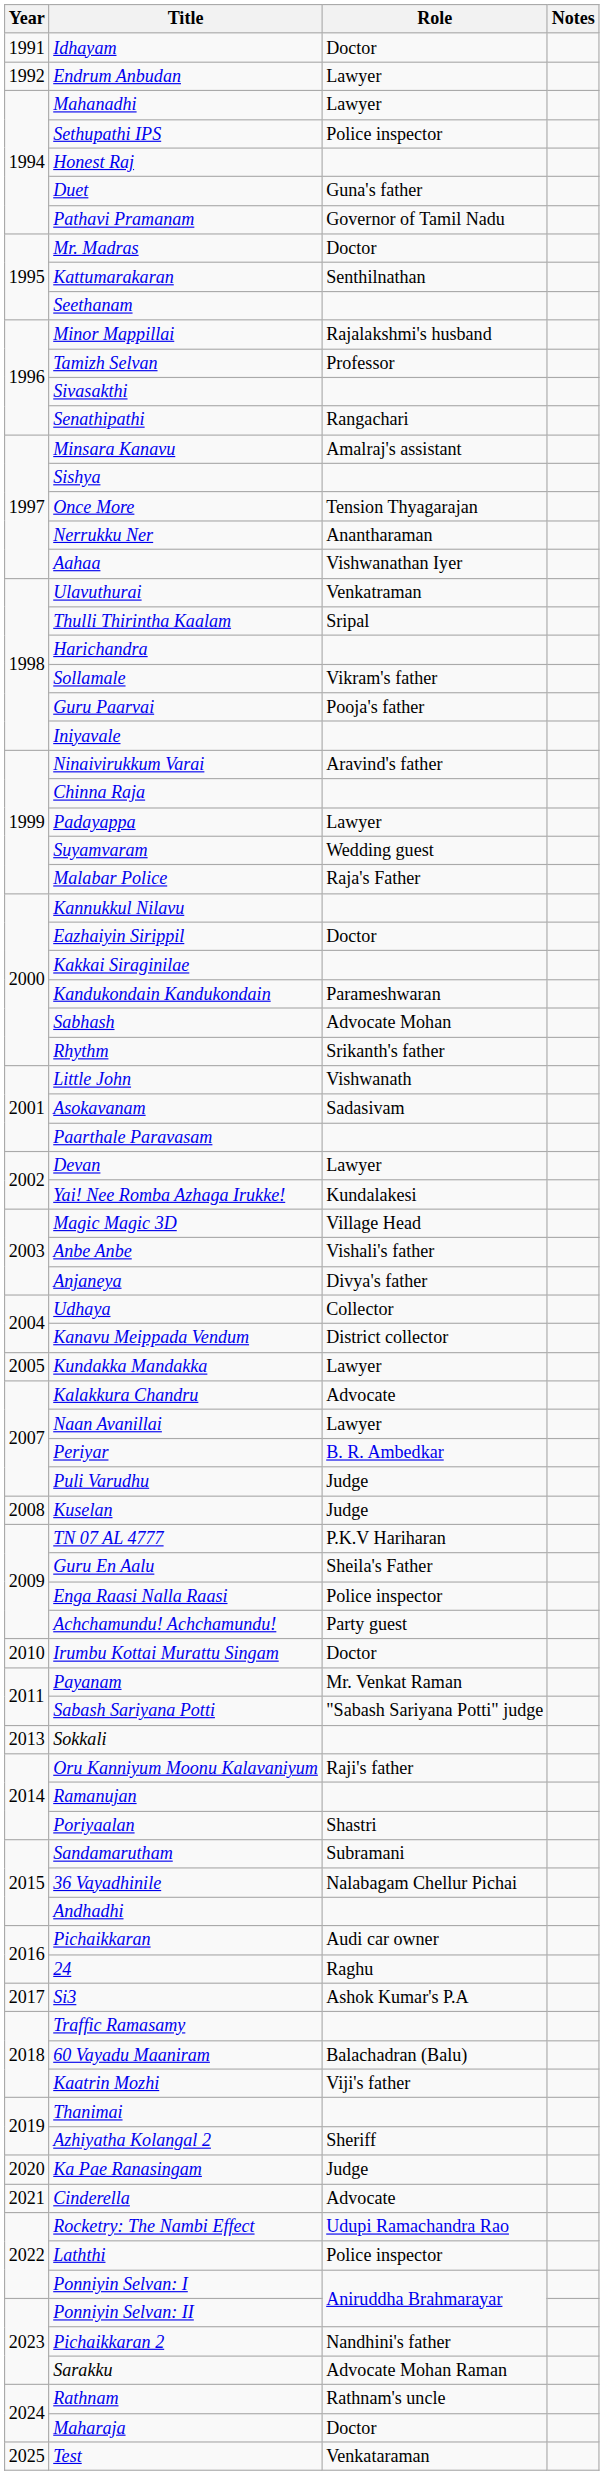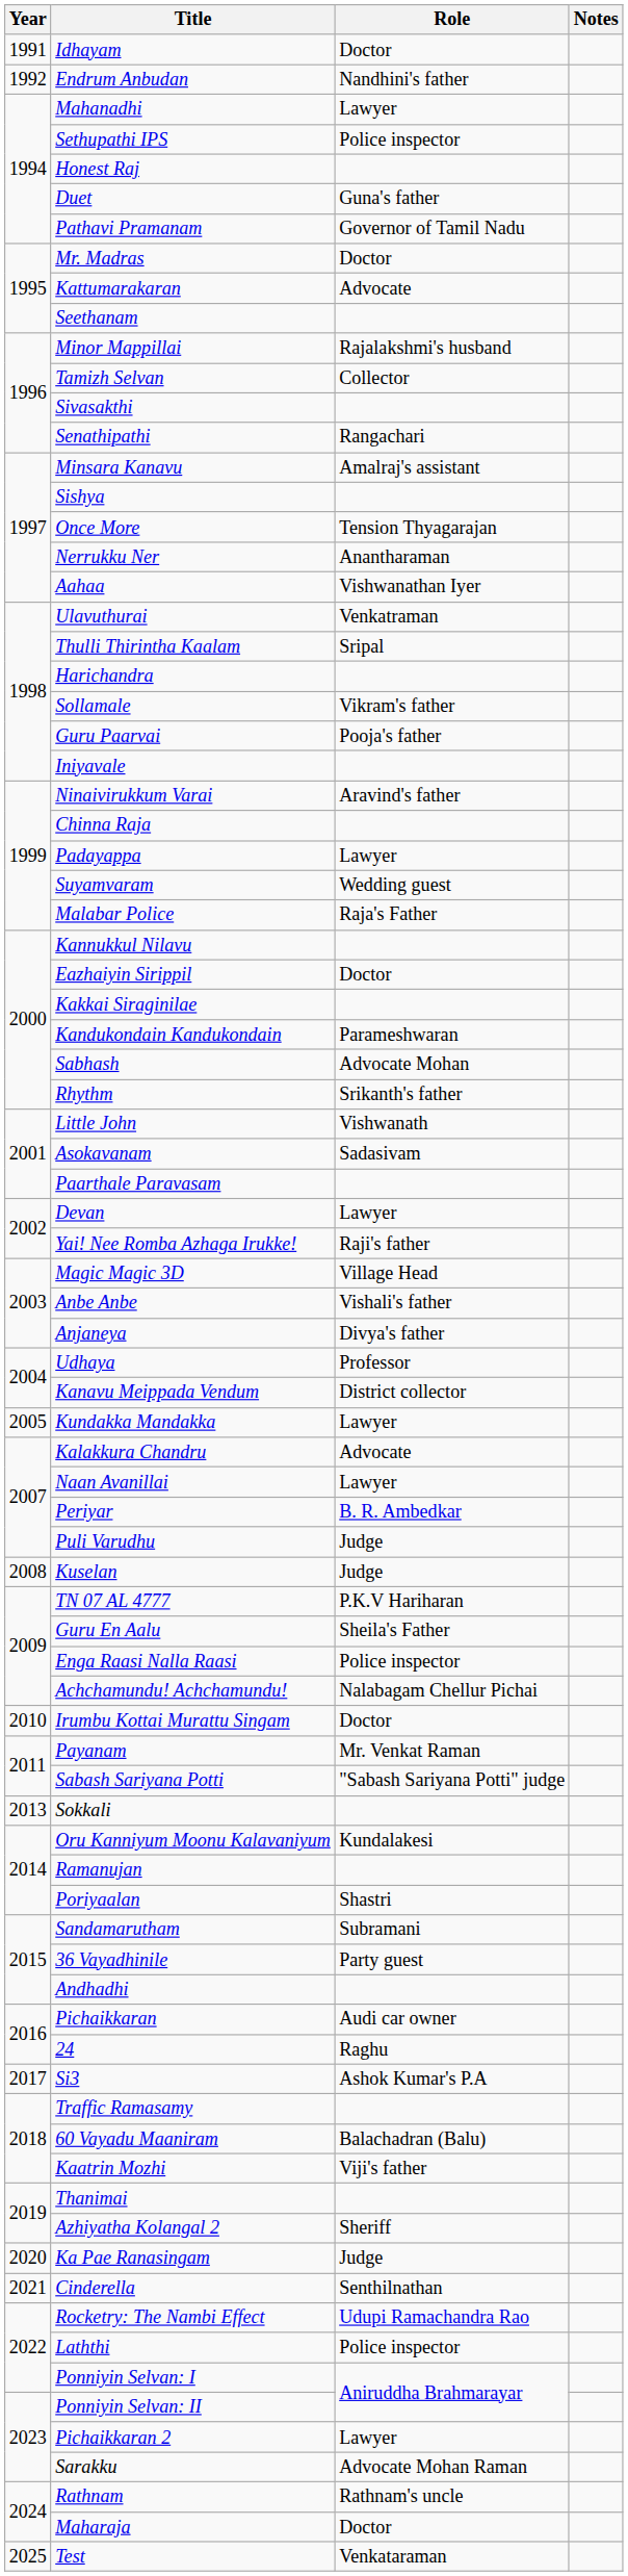Endrum Anbudan | Role: Lawyer -> Nandhini's father
Kattumarakaran | Role: Senthilnathan -> Advocate
Tamizh Selvan | Role: Professor -> Collector
Yai! Nee Romba Azhaga Irukke! | Role: Kundalakesi -> Raji's father
Udhaya | Role: Collector -> Professor
Achchamundu! Achchamundu! | Role: Party guest -> Nalabagam Chellur Pichai
Oru Kanniyum Moonu Kalavaniyum | Role: Raji's father -> Kundalakesi
36 Vayadhinile | Role: Nalabagam Chellur Pichai -> Party guest
Cinderella | Role: Advocate -> Senthilnathan
Pichaikkaran 2 | Role: Nandhini's father -> Lawyer
